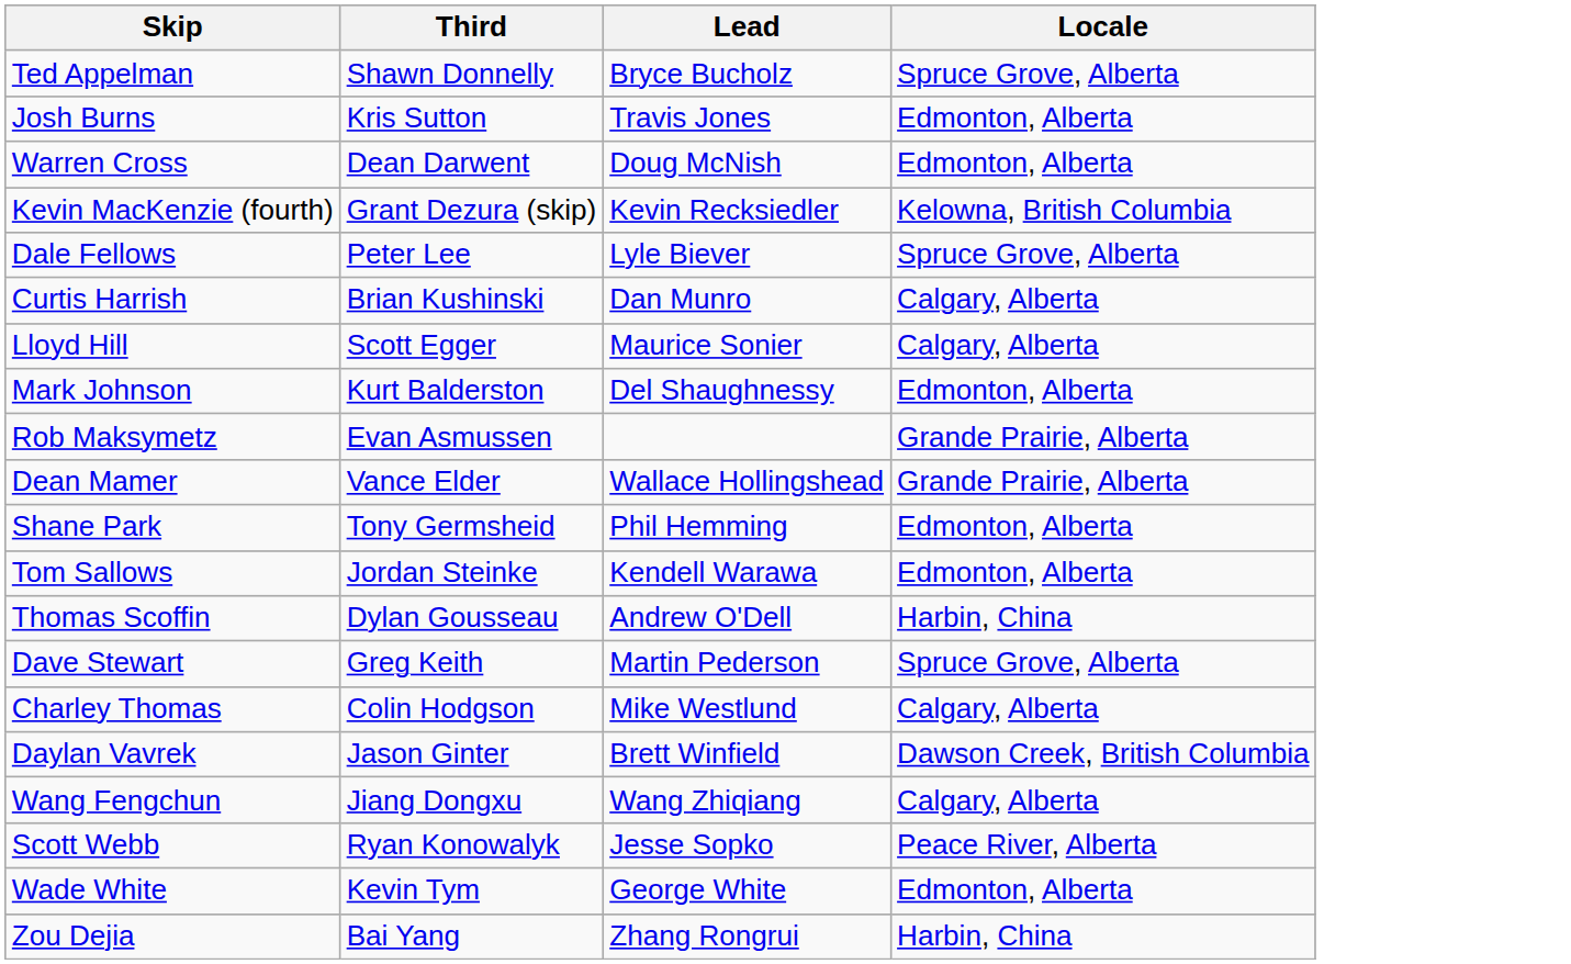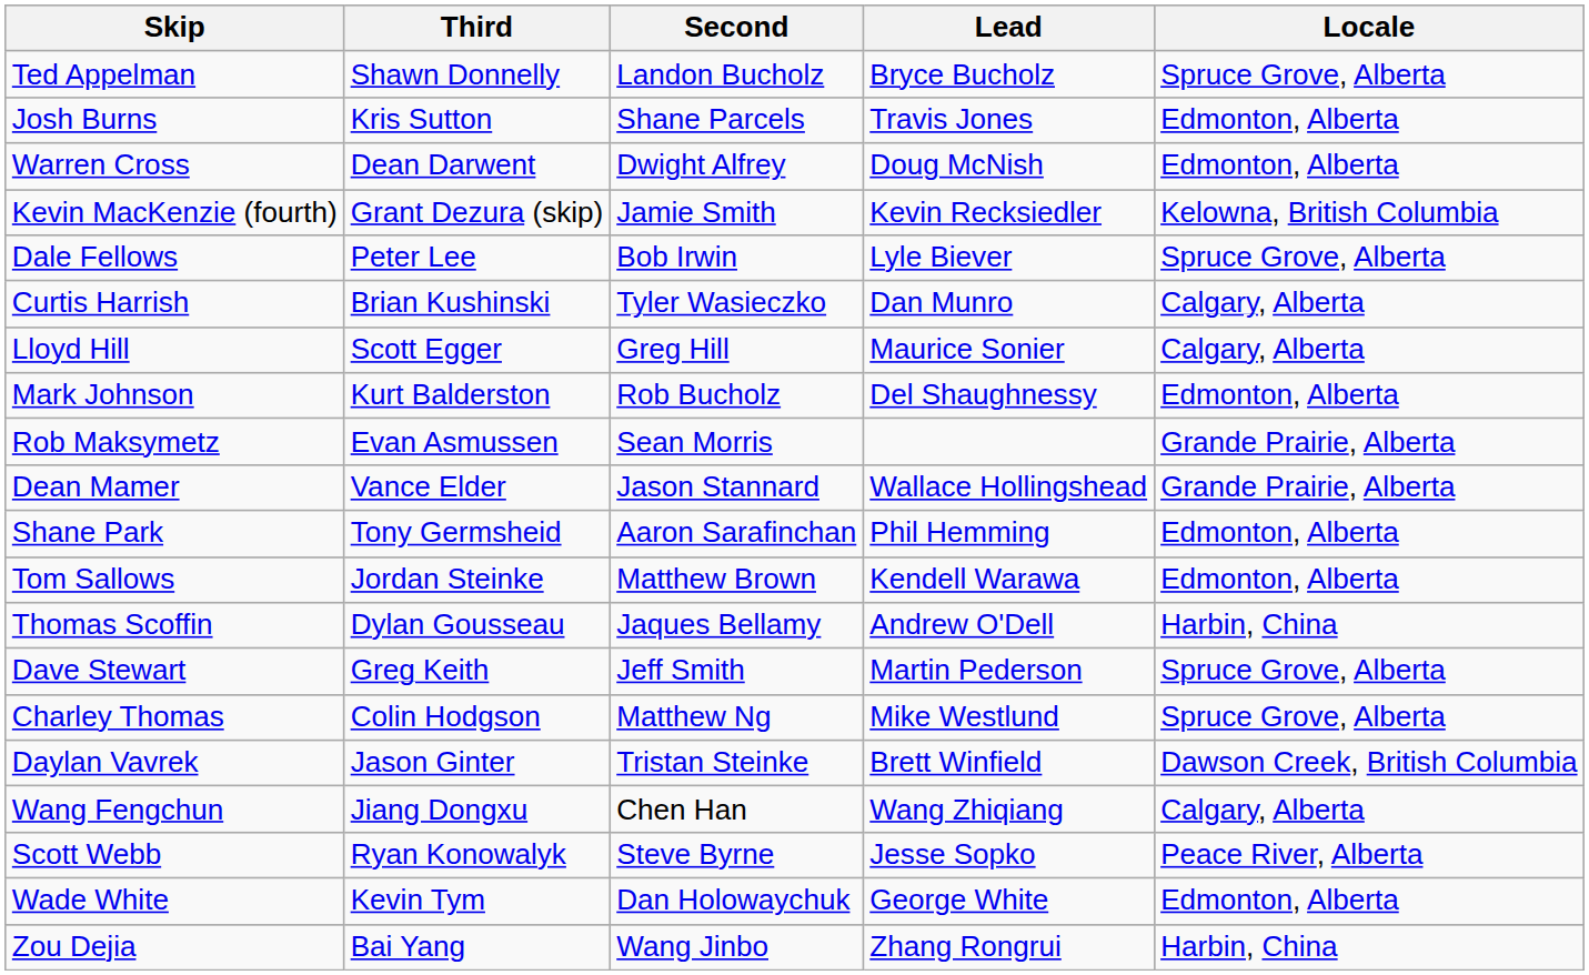+ column: Second | Landon Bucholz | Shane Parcels | Dwight Alfrey | Jamie Smith | Bob Irwin | Tyler Wasieczko | Greg Hill | Rob Bucholz | Sean Morris | Jason Stannard | Aaron Sarafinchan | Matthew Brown | Jaques Bellamy | Jeff Smith | Matthew Ng | Tristan Steinke | Chen Han | Steve Byrne | Dan Holowaychuk | Wang Jinbo
Charley Thomas | Locale: Calgary, Alberta -> Spruce Grove, Alberta
